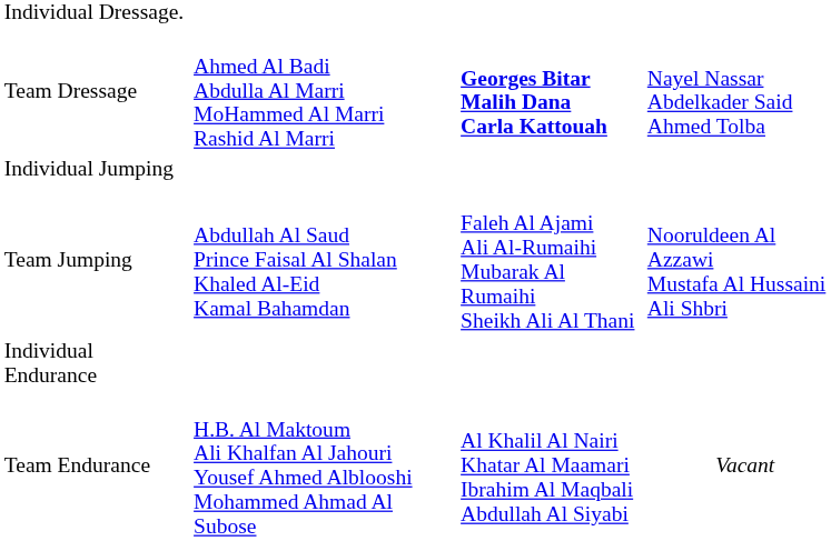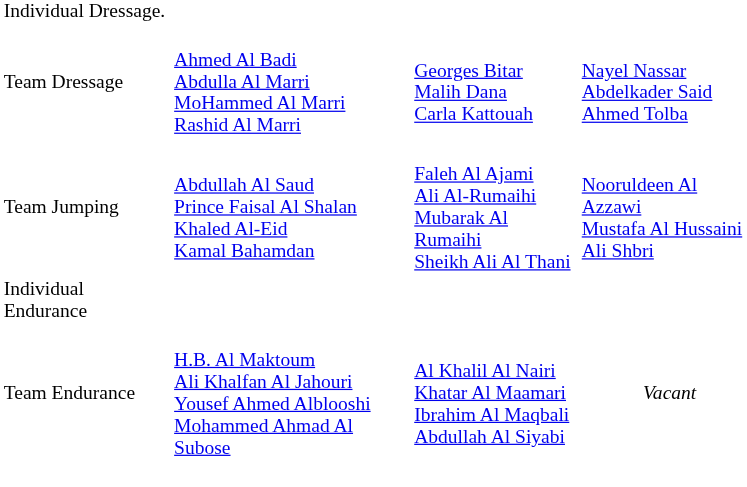Team Dressage | column 3: bold -> normal
- row: Individual Jumping
